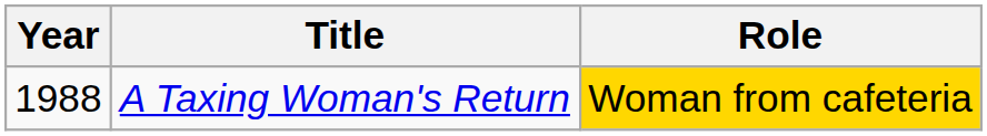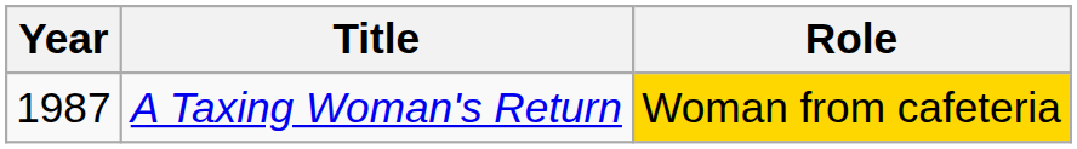A Taxing Woman's Return | Year: 1988 -> 1987
